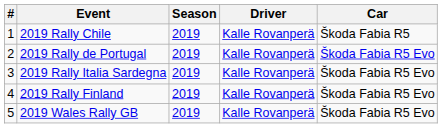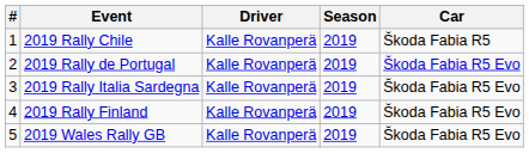columns swapped: Season <-> Driver
